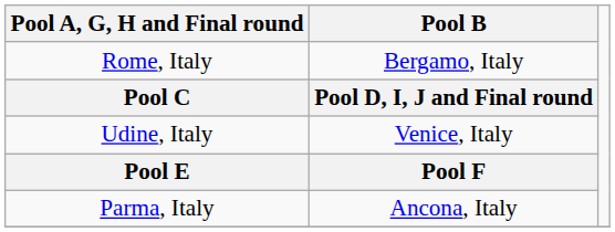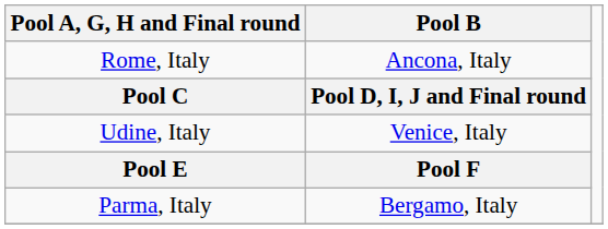Rome, Italy | Pool B: Bergamo, Italy -> Ancona, Italy
Parma, Italy | Pool B: Ancona, Italy -> Bergamo, Italy
